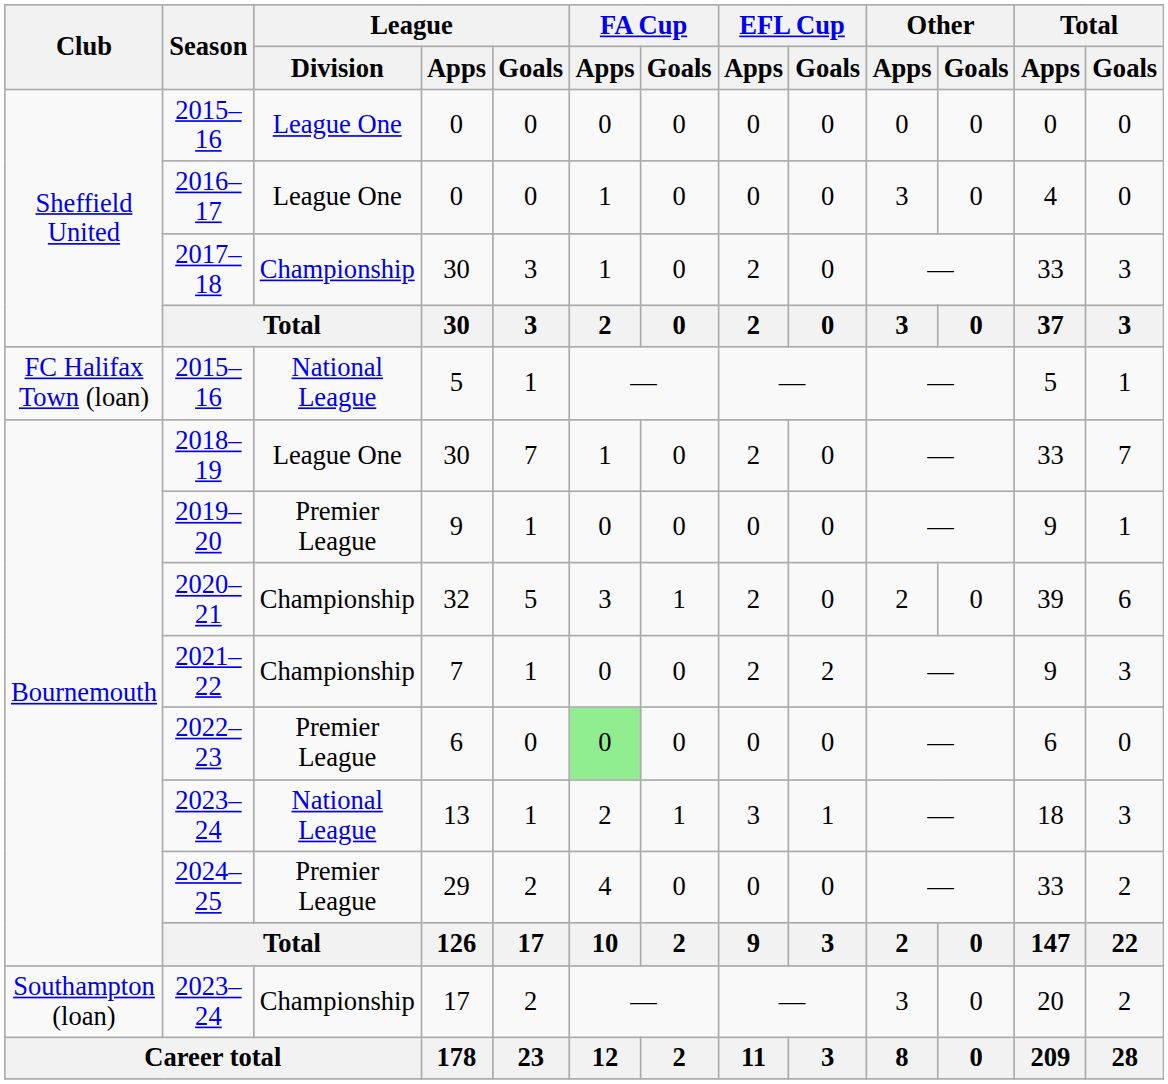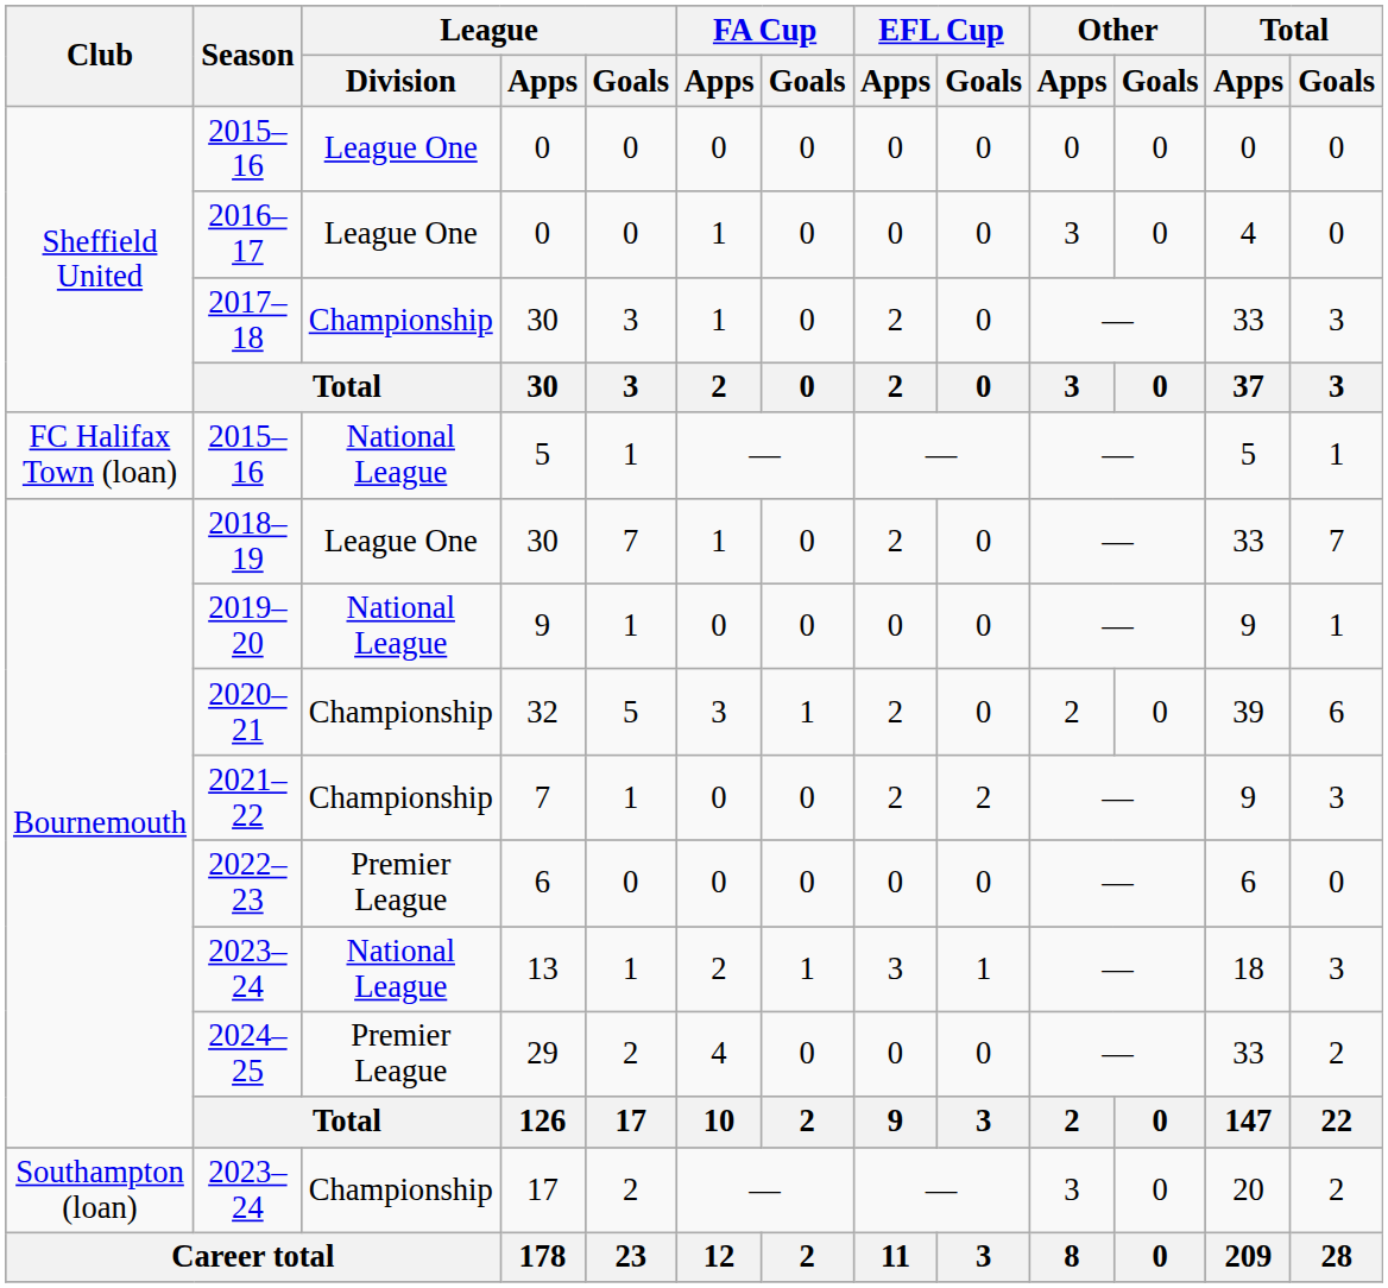2019–20 | League / Division: Premier League -> National League
2022–23 | FA Cup / Apps: lightgreen background -> no background
